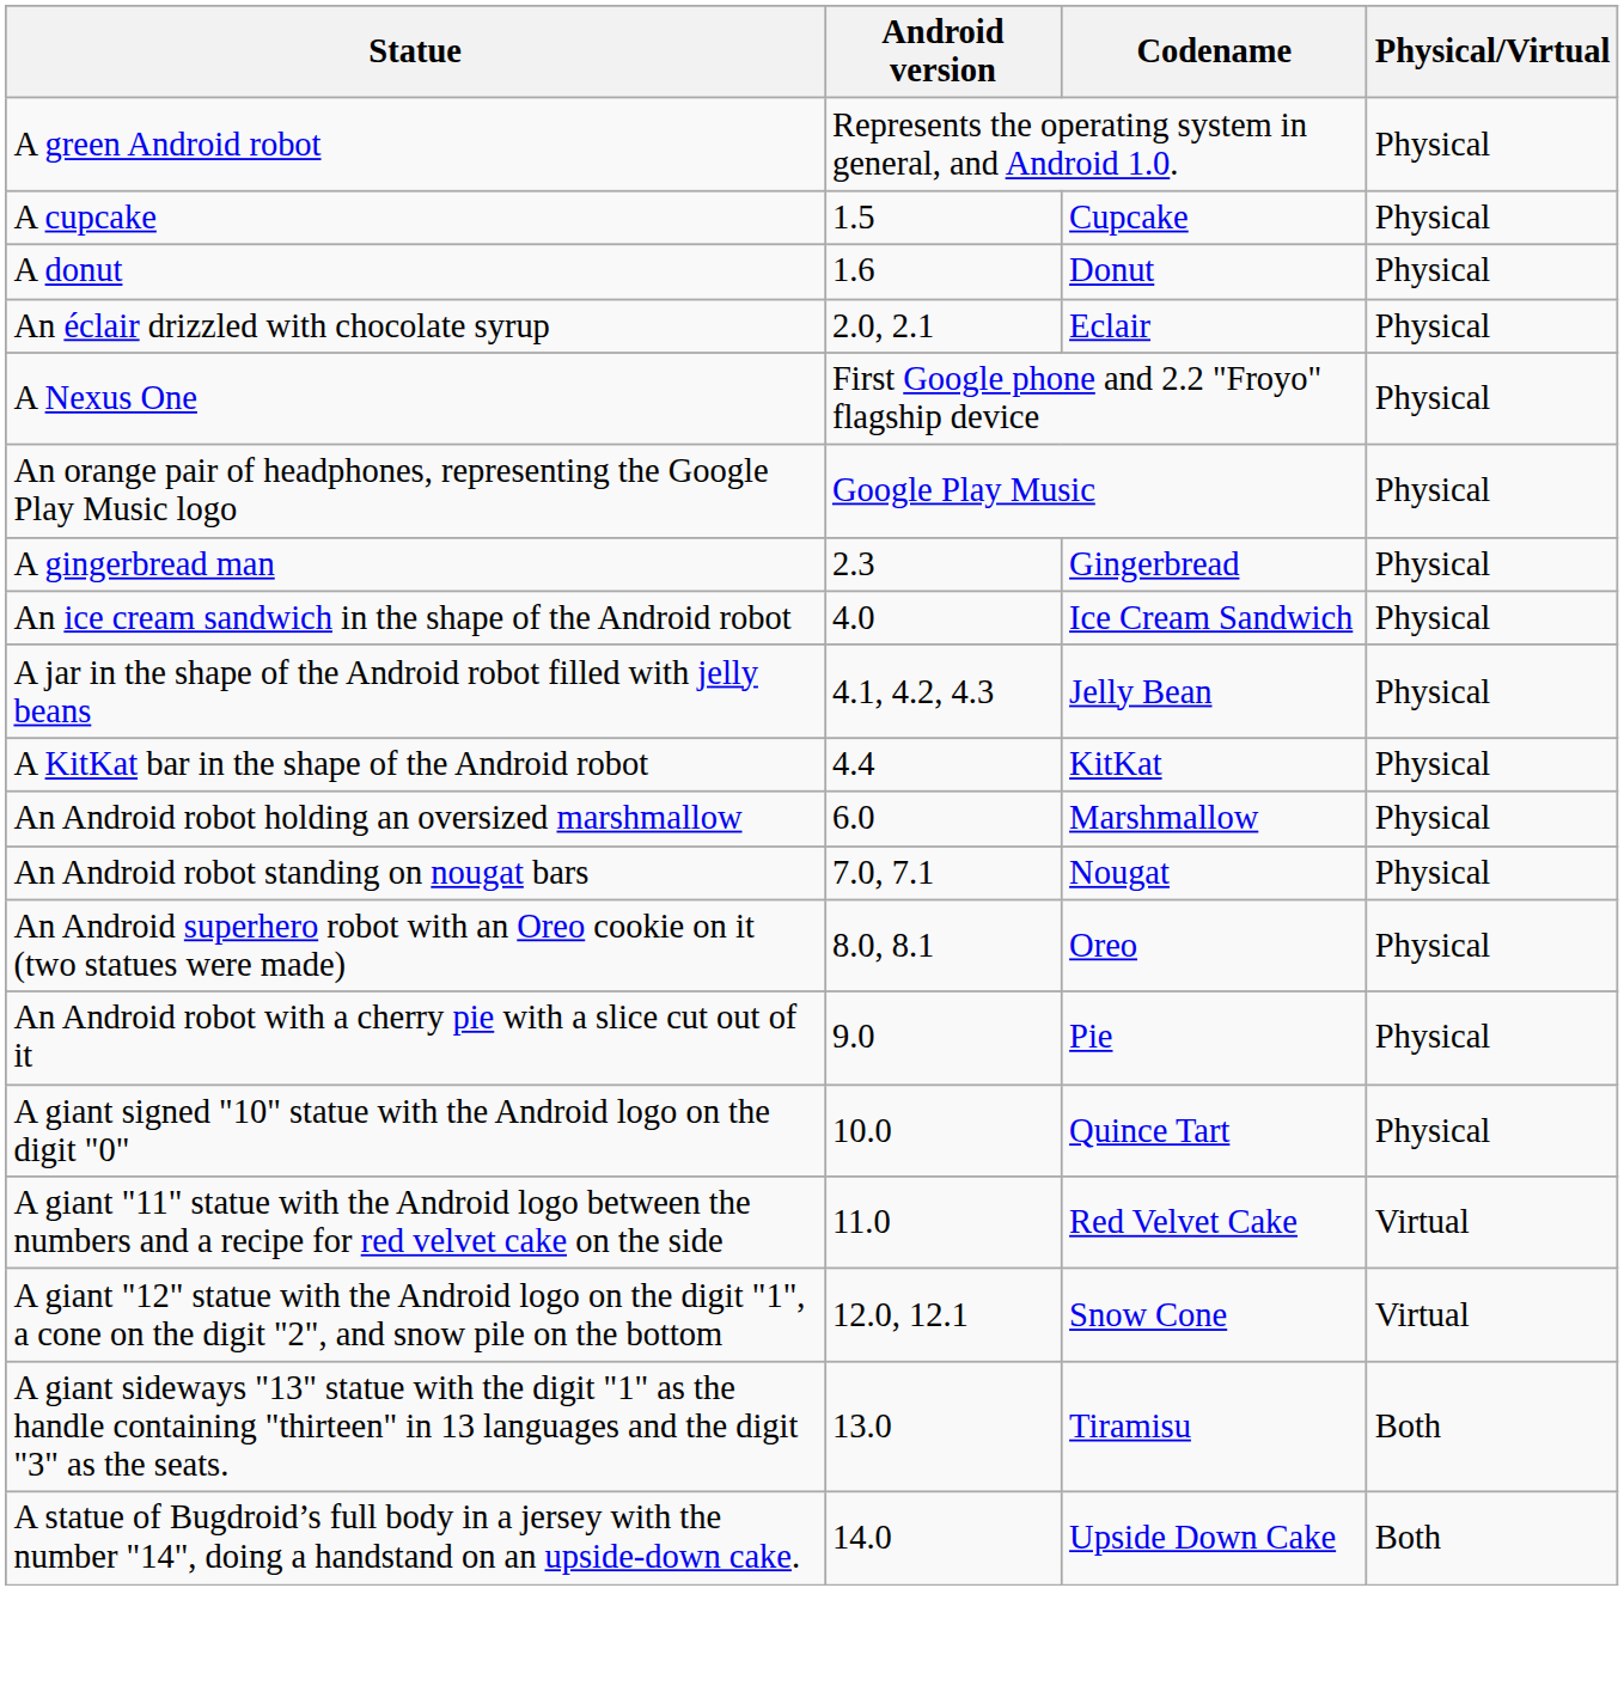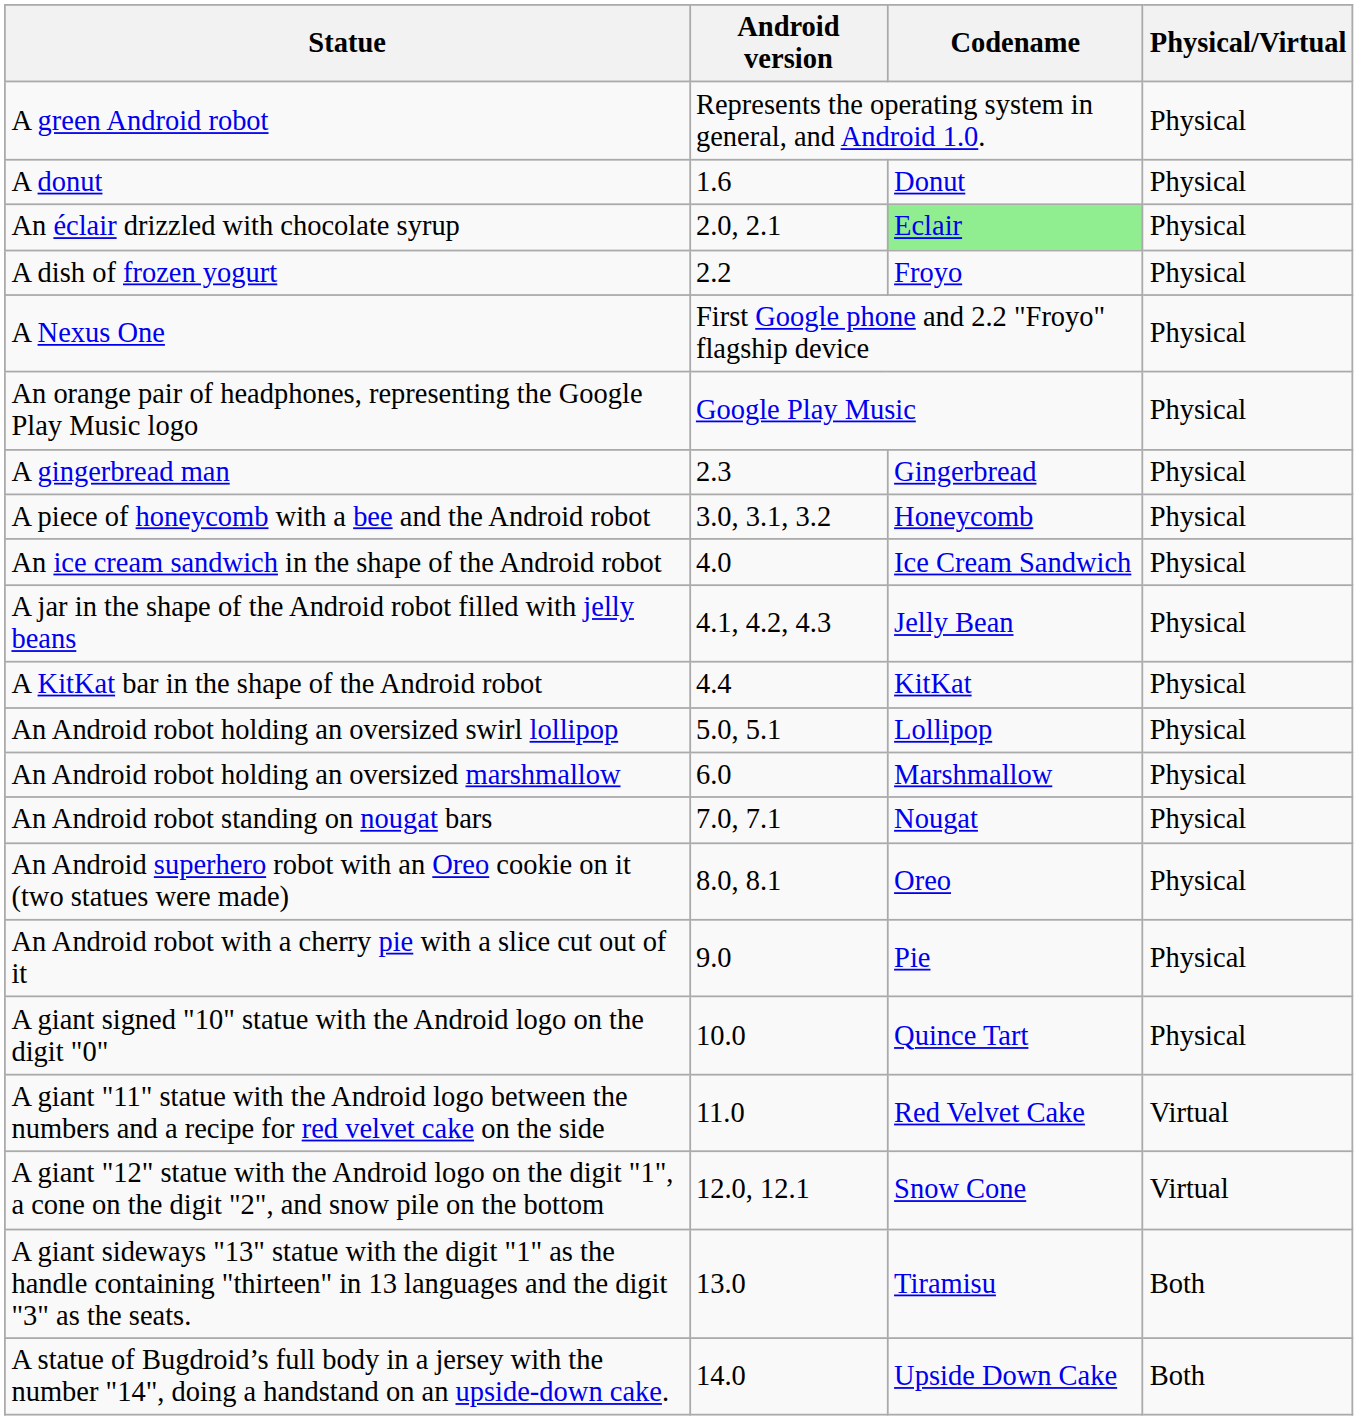- row: A cupcake | 1.5 | Cupcake | Physical
An éclair drizzled with chocolate syrup | Codename: no background -> lightgreen background
+ row: A dish of frozen yogurt | 2.2 | Froyo | Physical
+ row: A piece of honeycomb with a bee and the Android robot | 3.0, 3.1, 3.2 | Honeycomb | Physical
+ row: An Android robot holding an oversized swirl lollipop | 5.0, 5.1 | Lollipop | Physical
